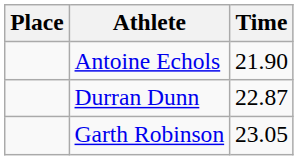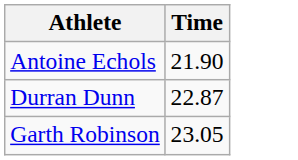- column: Place
